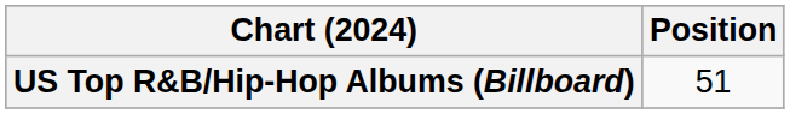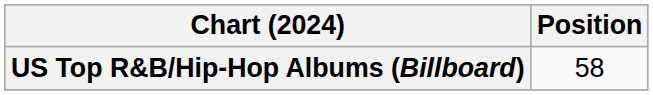US Top R&B/Hip-Hop Albums (Billboard) | Position: 51 -> 58
